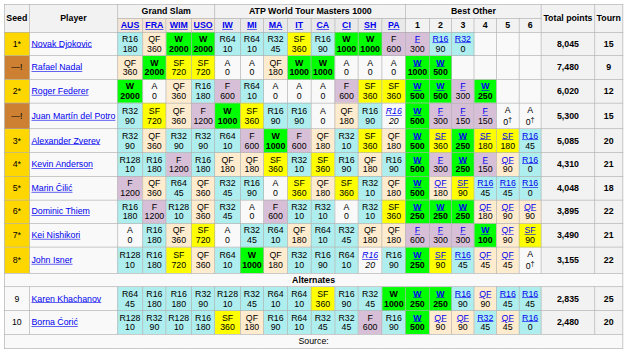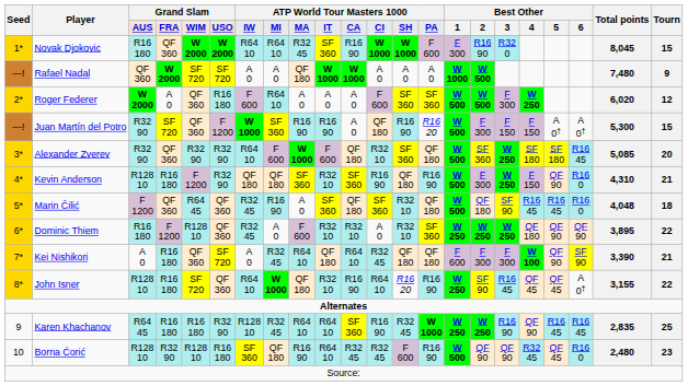Kevin Anderson | column 6: R16 180 -> R32 90
Kei Nishikori | Total points: 3,490 -> 3,390
Borna Ćorić | Tourn: 20 -> 23
